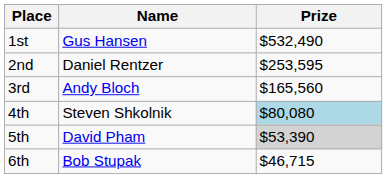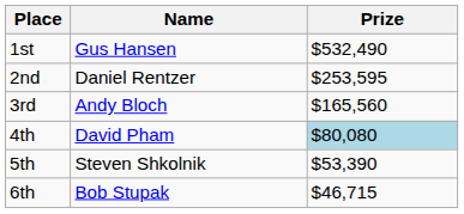4th | Name: Steven Shkolnik -> David Pham
5th | Name: David Pham -> Steven Shkolnik
5th | Prize: lightgrey background -> no background
